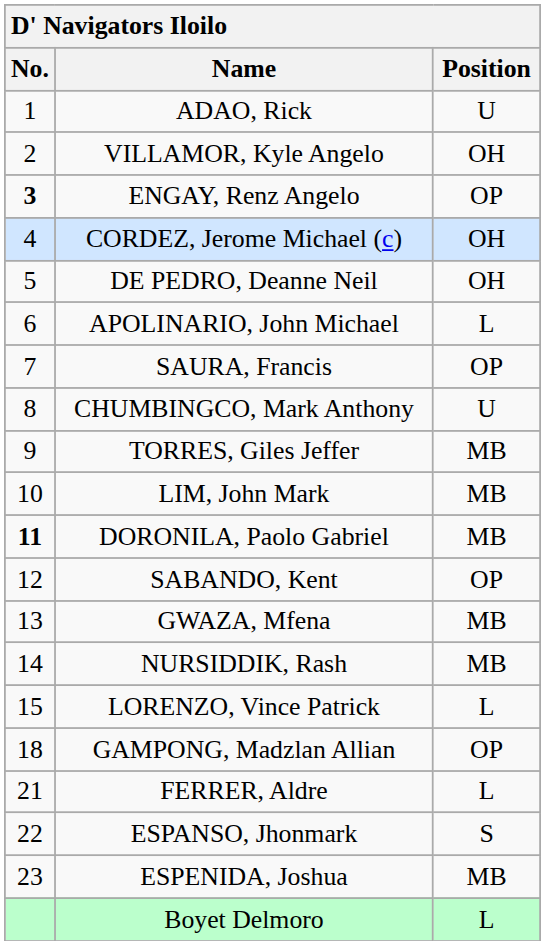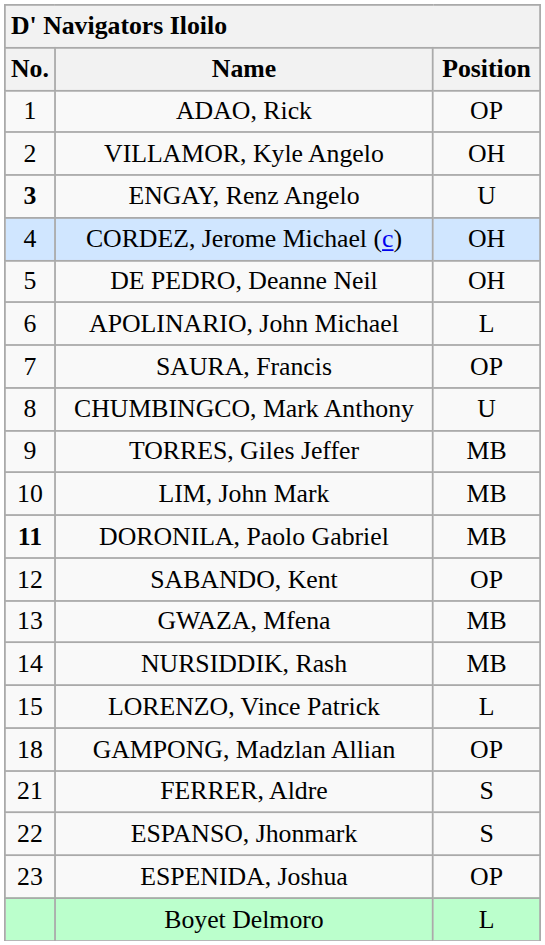ADAO, Rick | Position: U -> OP
ENGAY, Renz Angelo | Position: OP -> U
FERRER, Aldre | Position: L -> S
ESPENIDA, Joshua | Position: MB -> OP
